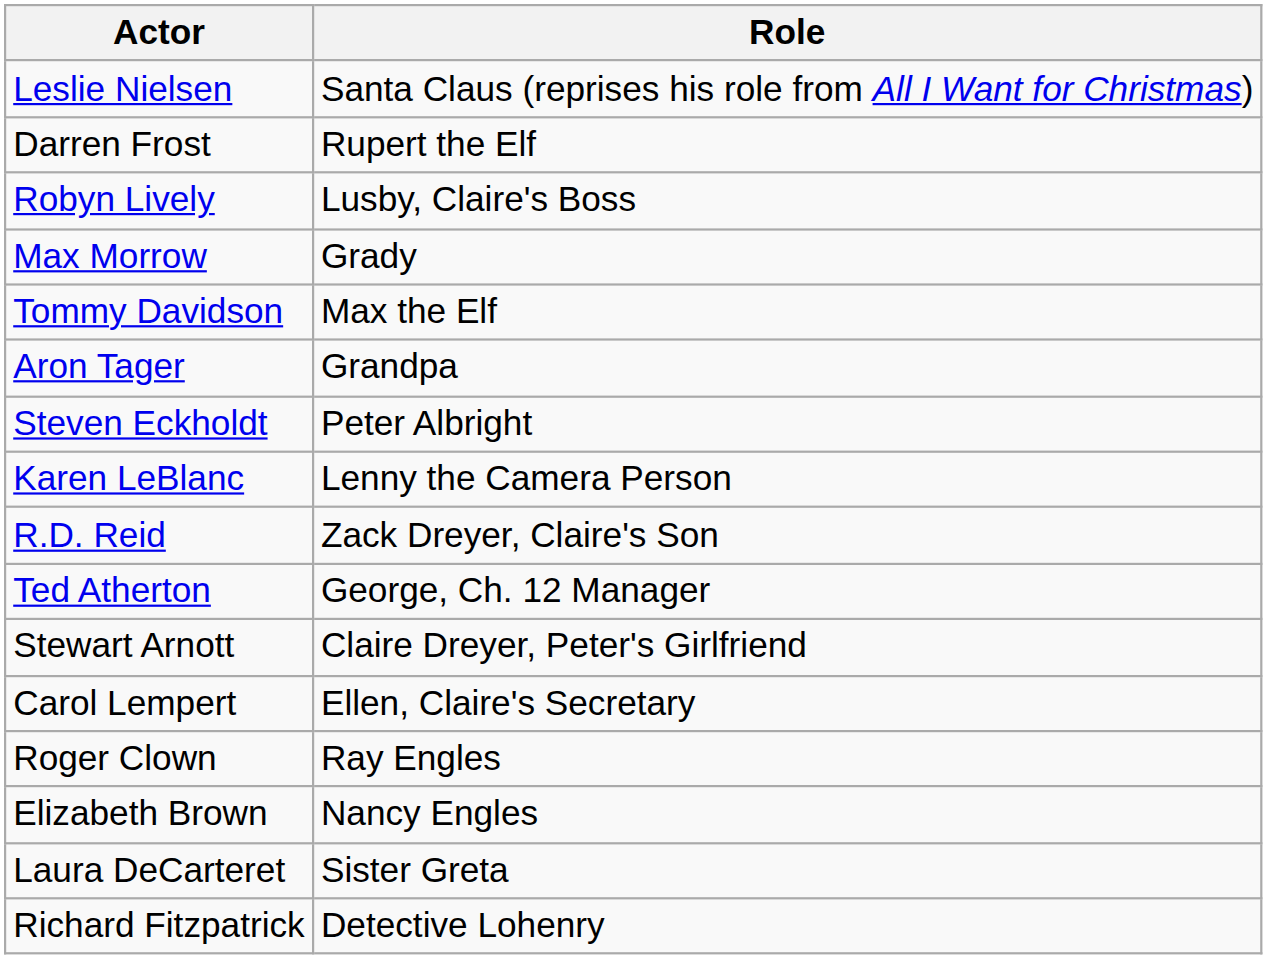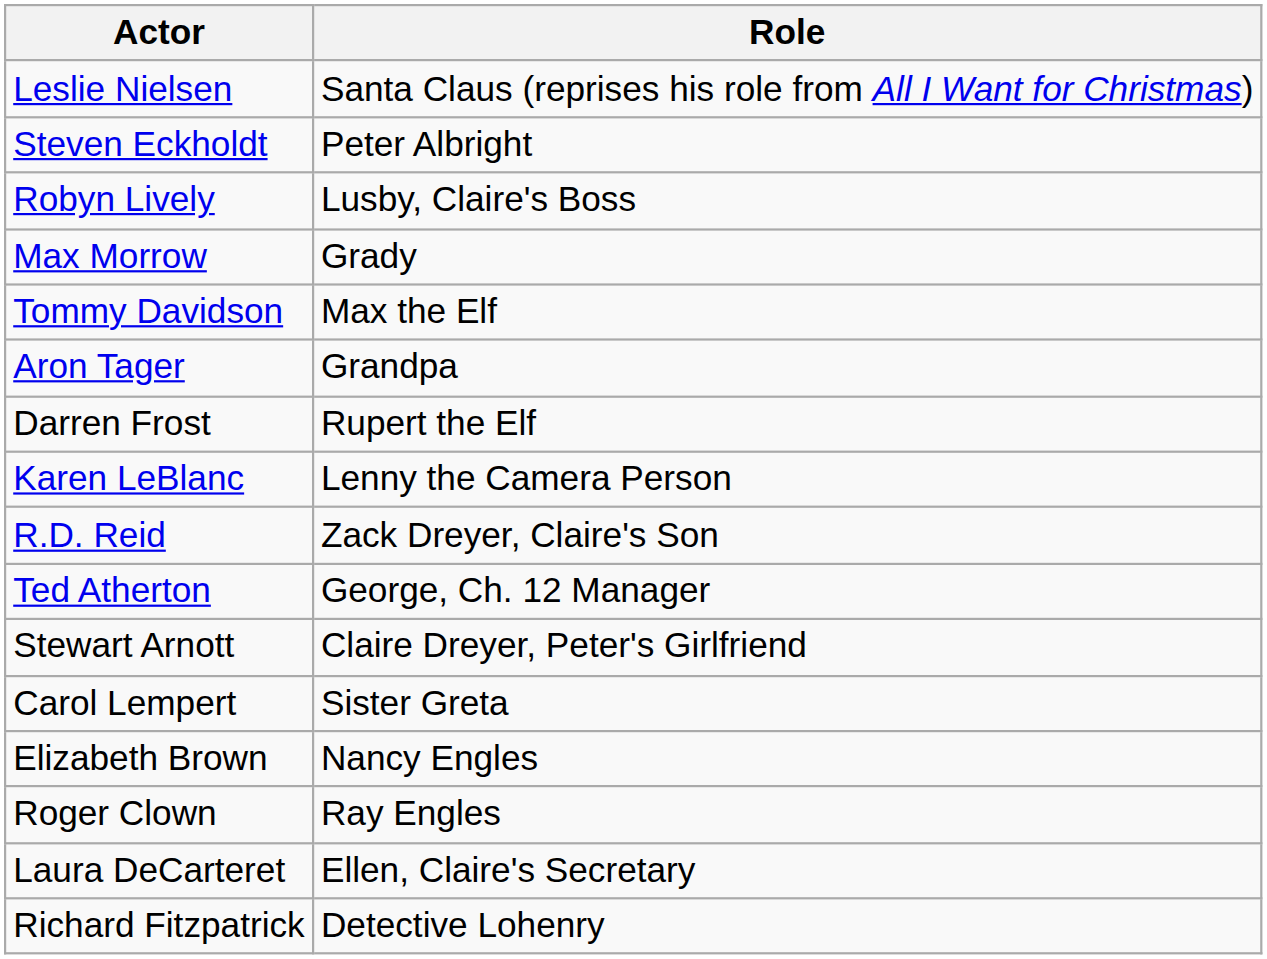rows swapped: Steven Eckholdt <-> Darren Frost
Carol Lempert | Role: Ellen, Claire's Secretary -> Sister Greta
rows swapped: Roger Clown <-> Elizabeth Brown
Laura DeCarteret | Role: Sister Greta -> Ellen, Claire's Secretary
